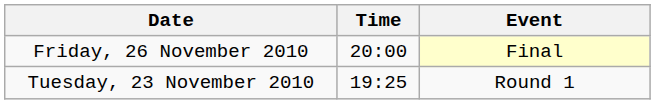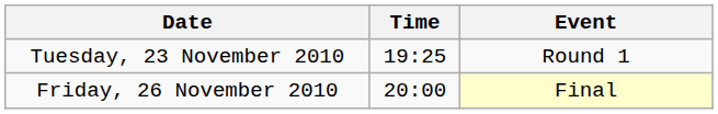rows swapped: Tuesday, 23 November 2010 <-> Friday, 26 November 2010
